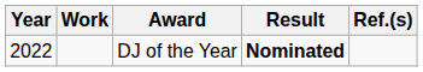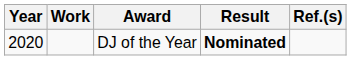DJ of the Year | Year: 2022 -> 2020
